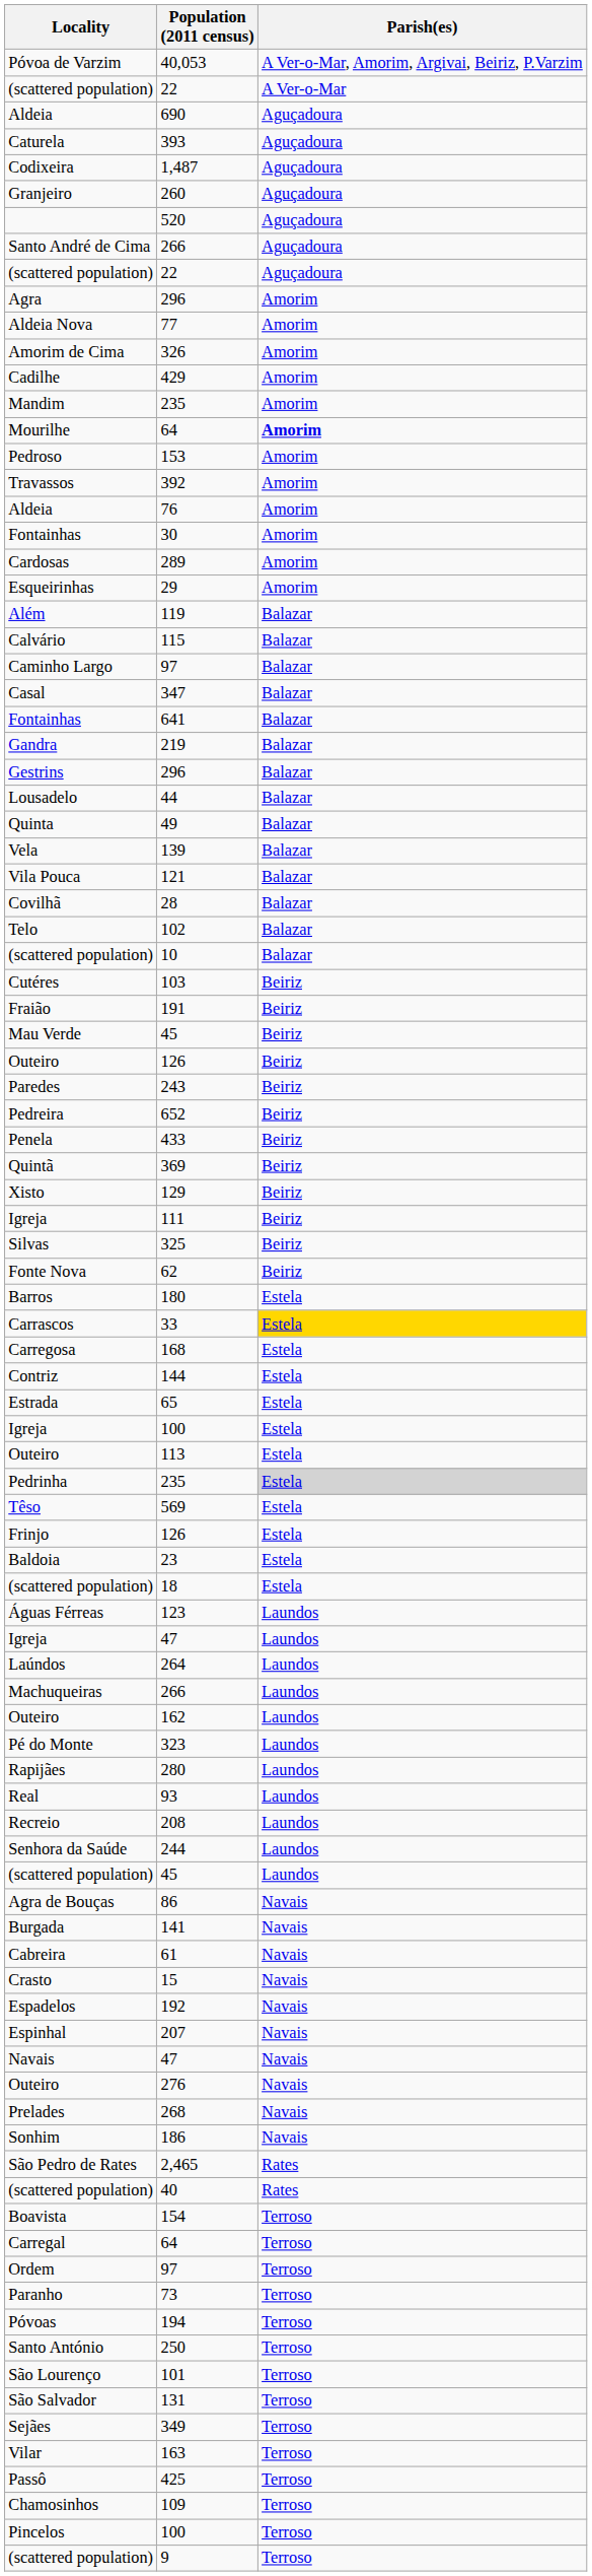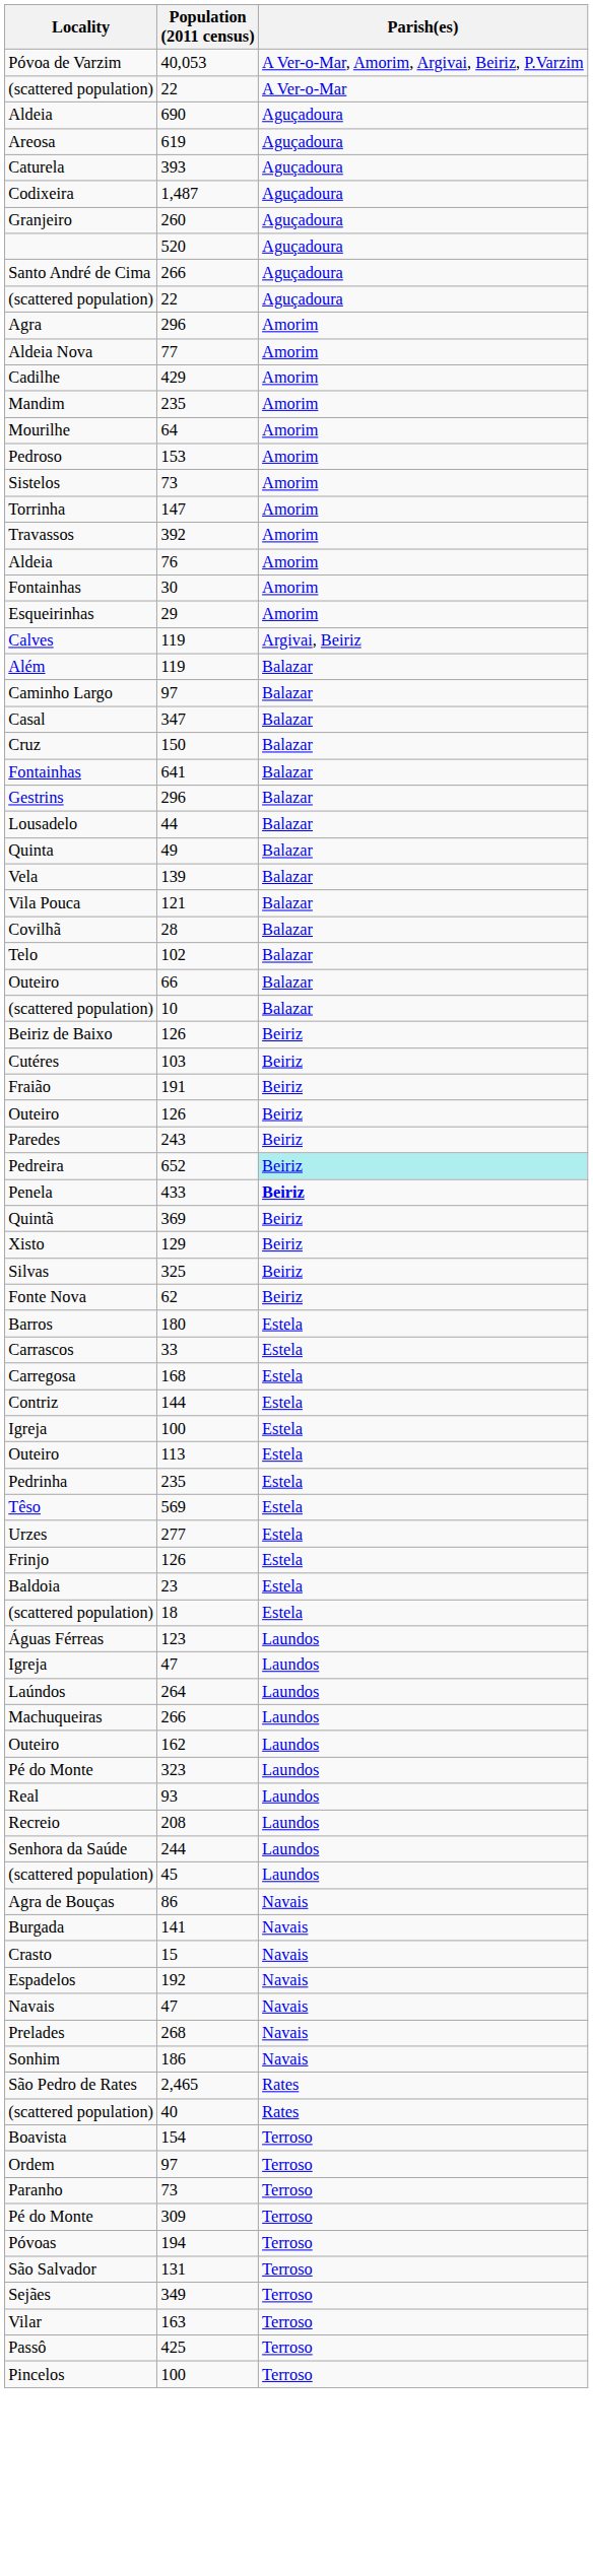+ row: Areosa | 619 | Aguçadoura
- row: Amorim de Cima | 326 | Amorim
Mourilhe / 64 | Parish(es): bold -> normal
+ row: Sistelos | 73 | Amorim
+ row: Torrinha | 147 | Amorim
- row: Cardosas | 289 | Amorim
+ row: Calves | 119 | Argivai, Beiriz
- row: Calvário | 115 | Balazar
+ row: Cruz | 150 | Balazar
- row: Gandra | 219 | Balazar
+ row: Outeiro | 66 | Balazar
+ row: Beiriz de Baixo | 126 | Beiriz
- row: Mau Verde | 45 | Beiriz
652 | Parish(es): no background -> paleturquoise background
433 | Parish(es): normal -> bold
- row: Igreja | 111 | Beiriz
33 | Parish(es): gold background -> no background
- row: Estrada | 65 | Estela
Pedrinha / 235 | Parish(es): lightgrey background -> no background
+ row: Urzes | 277 | Estela
- row: Rapijães | 280 | Laundos
- row: Cabreira | 61 | Navais
- row: Espinhal | 207 | Navais
- row: Outeiro | 276 | Navais
- row: Carregal | 64 | Terroso
+ row: Pé do Monte | 309 | Terroso
- row: Santo António | 250 | Terroso
- row: São Lourenço | 101 | Terroso
- row: Chamosinhos | 109 | Terroso
- row: (scattered population) | 9 | Terroso
